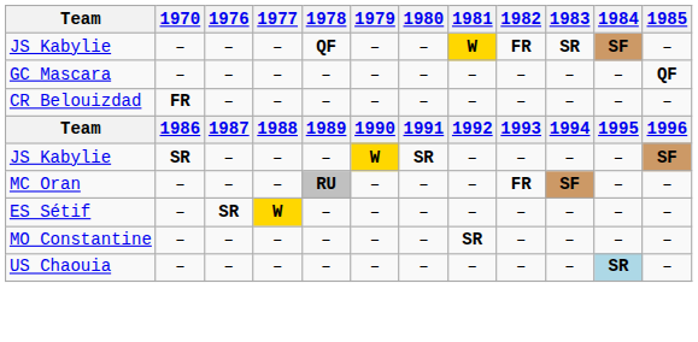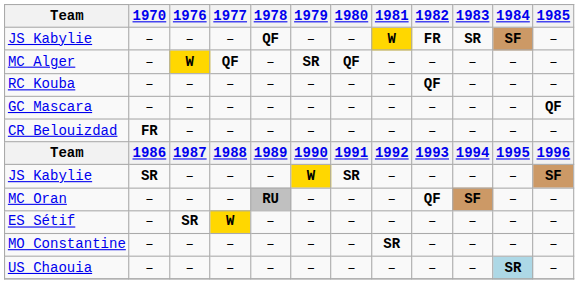+ row: MC Alger | – | W | QF | – | SR | QF | – | – | – | – | –
+ row: RC Kouba | – | – | – | – | – | – | – | QF | – | – | –
MC Oran | 1982: FR -> QF
